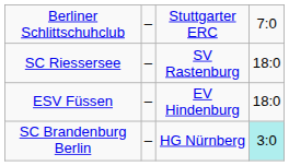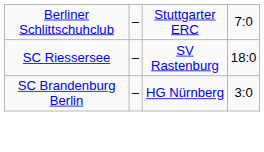- row: ESV Füssen | – | EV Hindenburg | 18:0
SC Brandenburg Berlin | column 4: paleturquoise background -> no background
